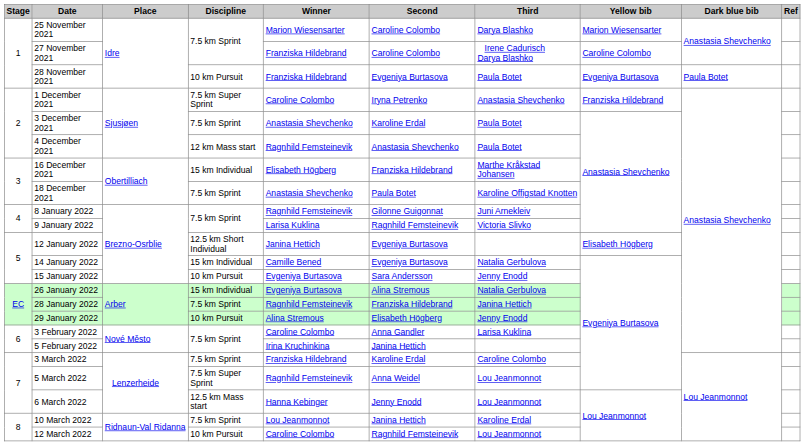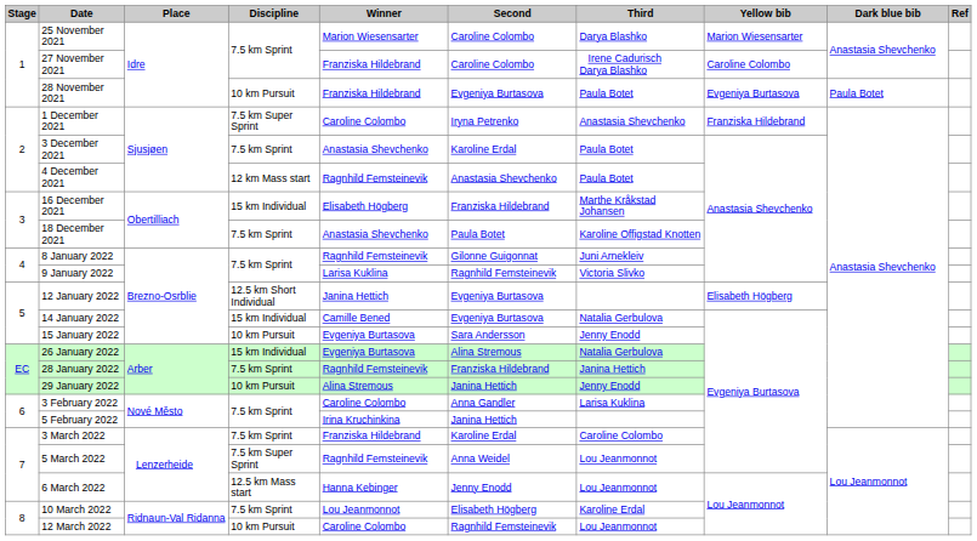29 January 2022 | Second: Elisabeth Högberg -> Janina Hettich
10 March 2022 | Second: Janina Hettich -> Elisabeth Högberg
